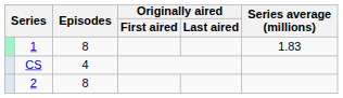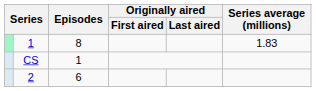CS | Episodes: 4 -> 1
2 | Episodes: 8 -> 6
